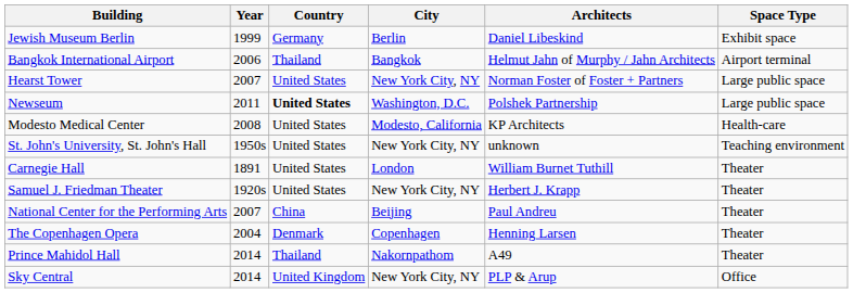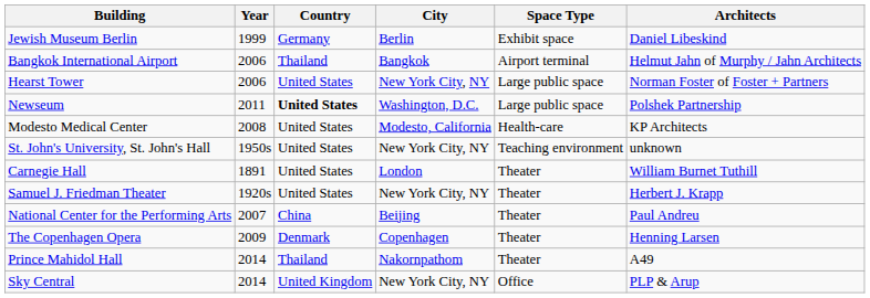columns swapped: Architects <-> Space Type
Hearst Tower | Year: 2007 -> 2006
The Copenhagen Opera | Year: 2004 -> 2009
